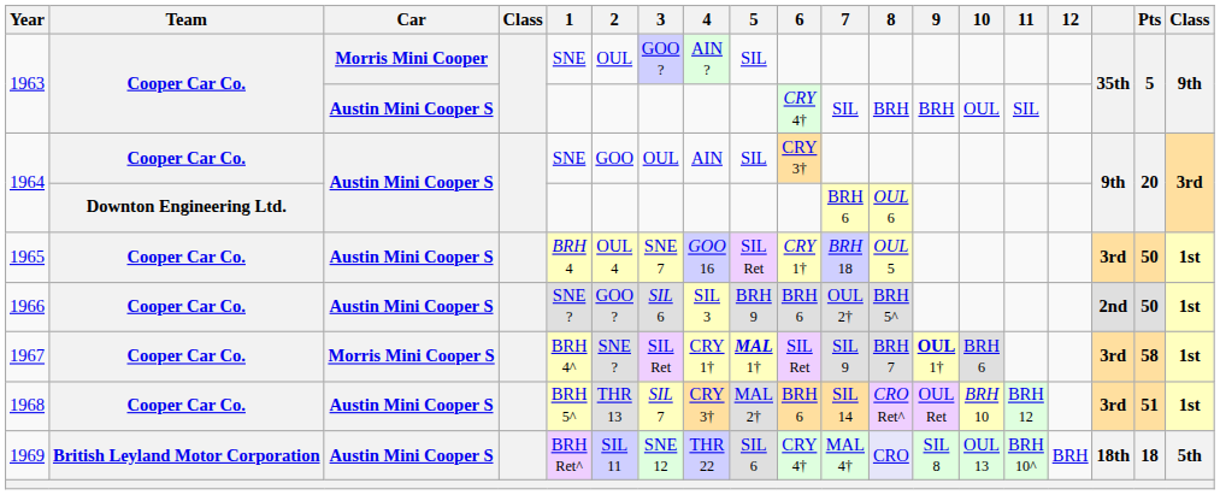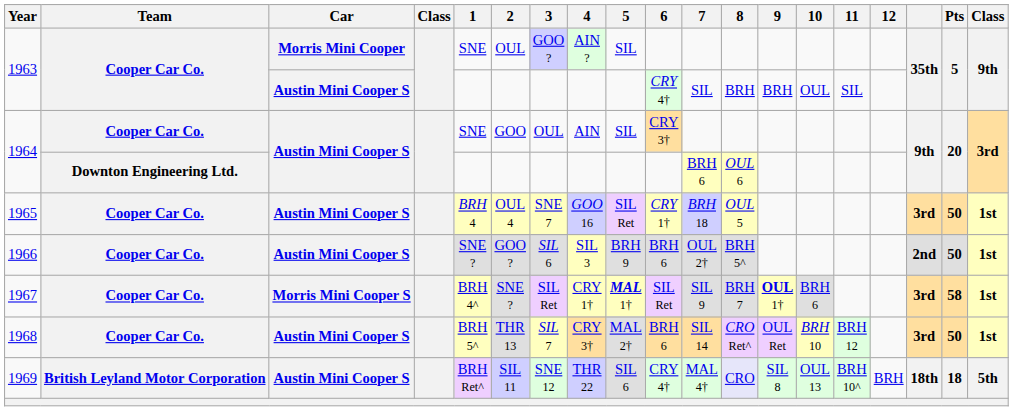1968 | Pts: 51 -> 50
